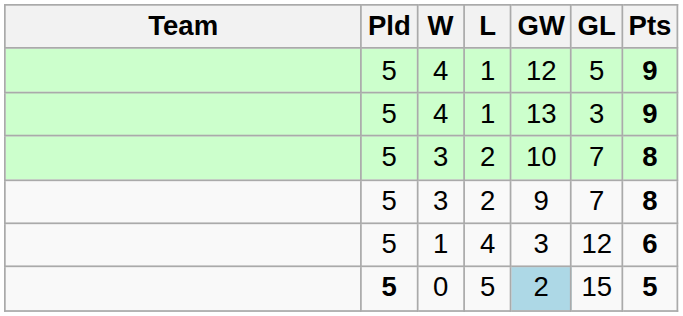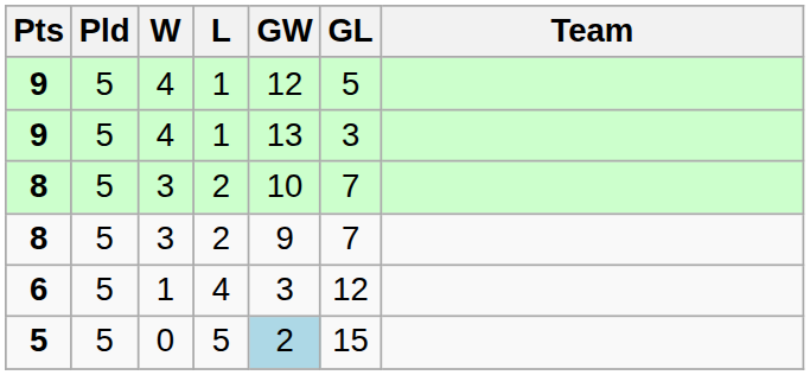columns swapped: Team <-> Pts
0 | Pld: bold -> normal
